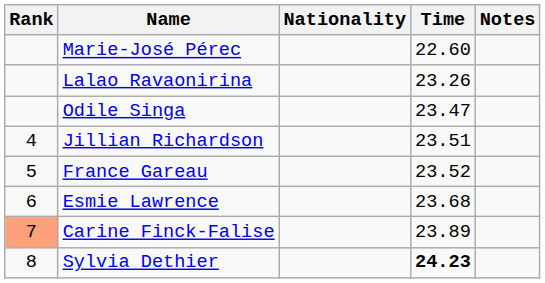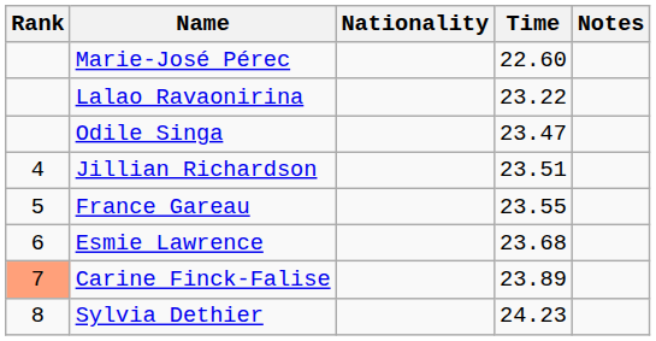Lalao Ravaonirina | Time: 23.26 -> 23.22
France Gareau | Time: 23.52 -> 23.55
Sylvia Dethier | Time: bold -> normal
